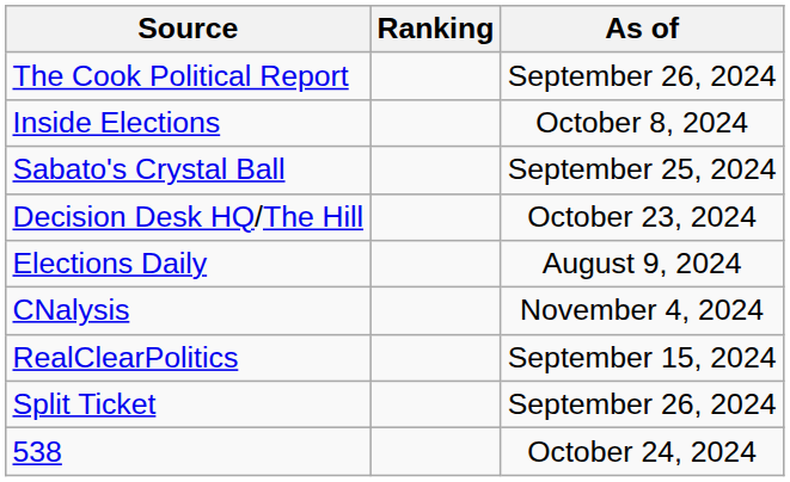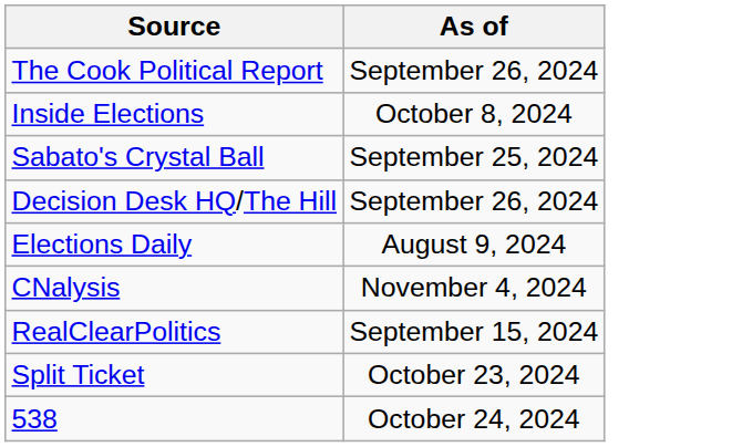- column: Ranking
Decision Desk HQ/The Hill | As of: October 23, 2024 -> September 26, 2024
Split Ticket | As of: September 26, 2024 -> October 23, 2024
